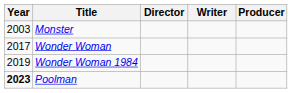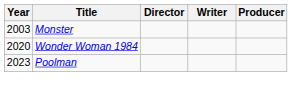- row: 2017 | Wonder Woman
Wonder Woman 1984 | Year: 2019 -> 2020
Poolman | Year: bold -> normal
